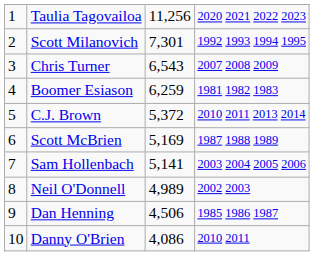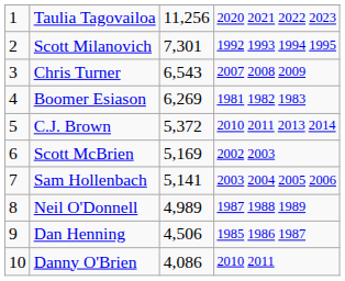Boomer Esiason | column 3: 6,259 -> 6,269
Scott McBrien | column 4: 1987 1988 1989 -> 2002 2003
Neil O'Donnell | column 4: 2002 2003 -> 1987 1988 1989
